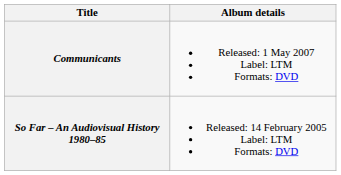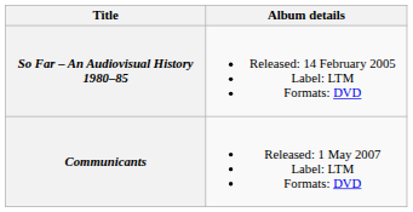rows swapped: So Far – An Audiovisual History 1980–85 <-> Communicants
